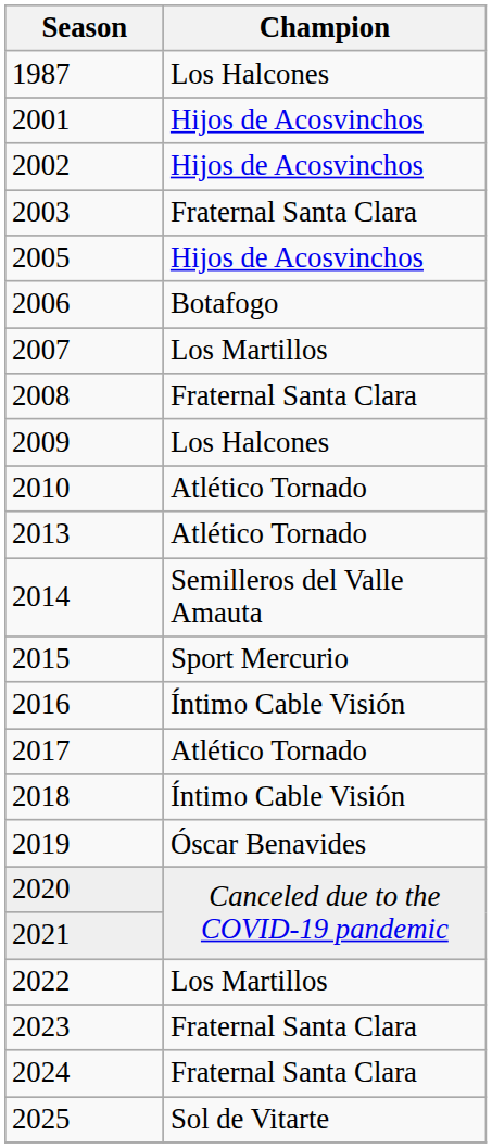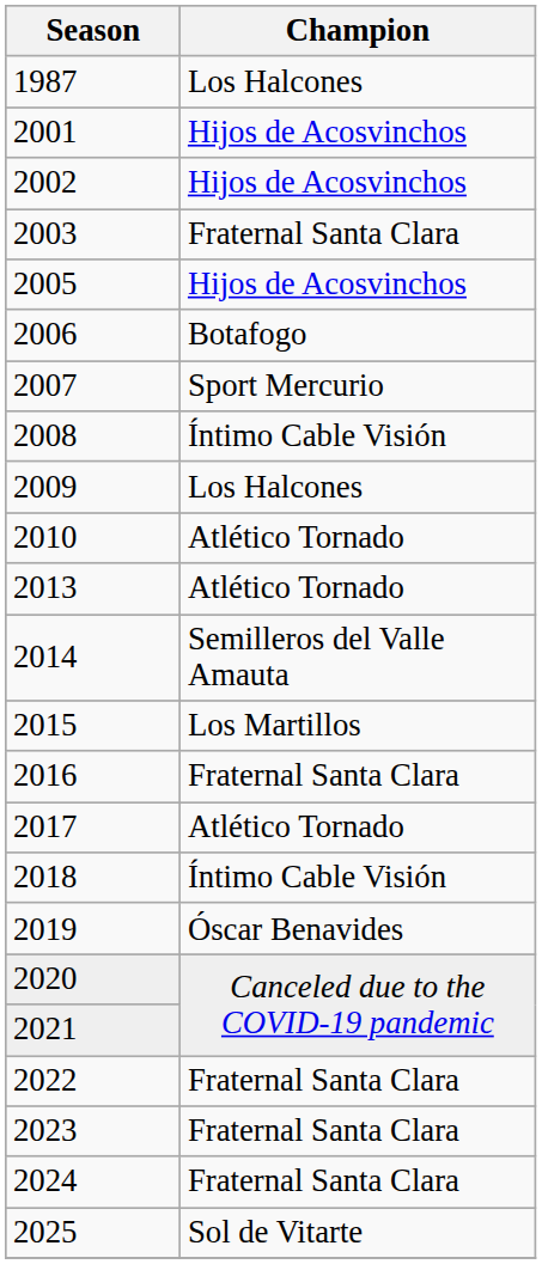2007 | Champion: Los Martillos -> Sport Mercurio
2008 | Champion: Fraternal Santa Clara -> Íntimo Cable Visión
2015 | Champion: Sport Mercurio -> Los Martillos
2016 | Champion: Íntimo Cable Visión -> Fraternal Santa Clara
2022 | Champion: Los Martillos -> Fraternal Santa Clara
